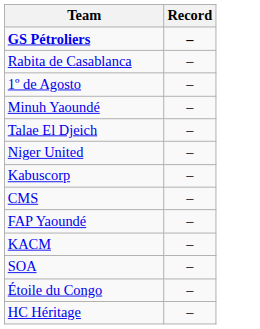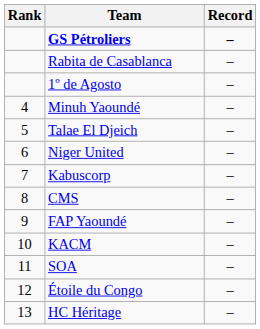+ column: Rank | 4 | 5 | 6 | 7 | 8 | 9 | 10 | 11 | 12 | 13
